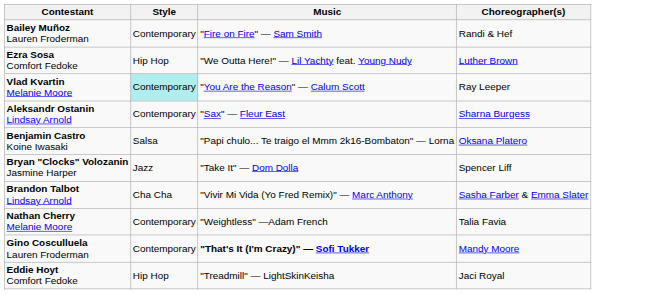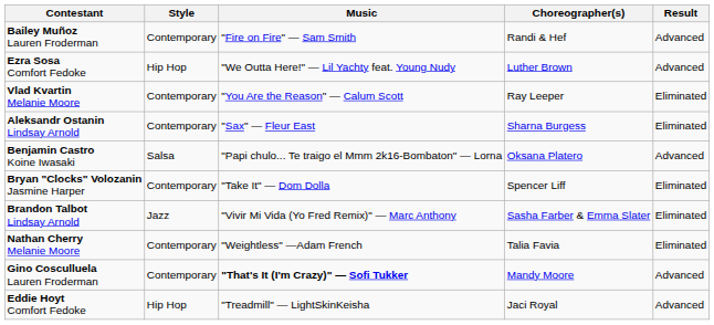+ column: Result | Advanced | Advanced | Eliminated | Eliminated | Advanced | Eliminated | Eliminated | Eliminated | Advanced | Advanced
Vlad Kvartin Melanie Moore | Style: paleturquoise background -> no background
Bryan "Clocks" Volozanin Jasmine Harper | Style: Jazz -> Contemporary
Brandon Talbot Lindsay Arnold | Style: Cha Cha -> Jazz
